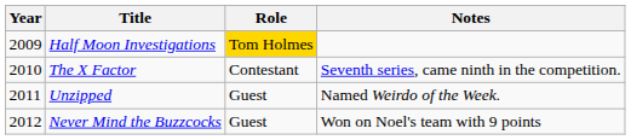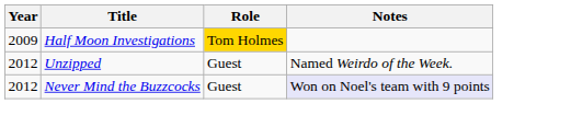- row: 2010 | The X Factor | Contestant | Seventh series, came ninth in the competition.
Unzipped | Year: 2011 -> 2012
Never Mind the Buzzcocks | Notes: no background -> lavender background
